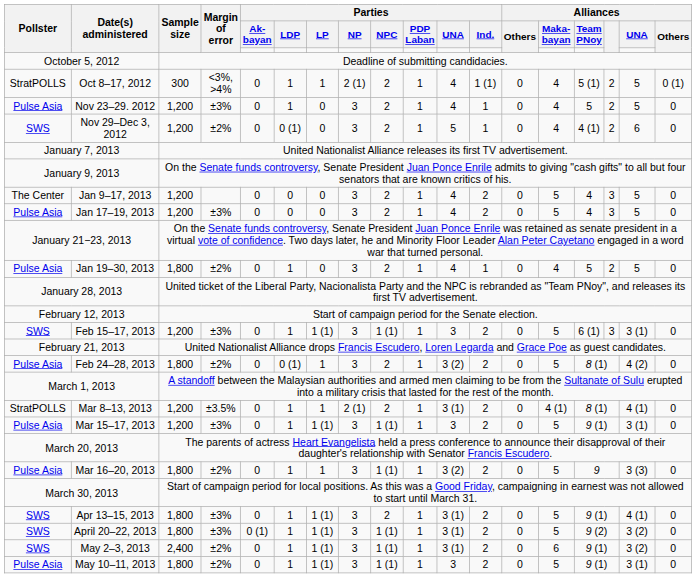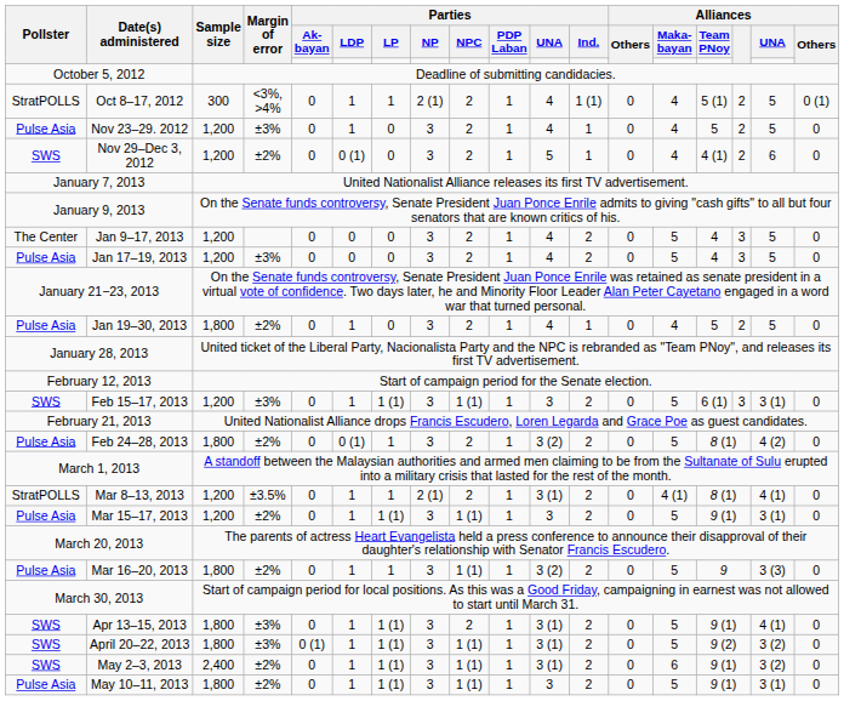Mar 15–17, 2013 | Margin of error: ±3% -> ±2%
